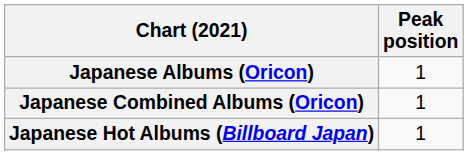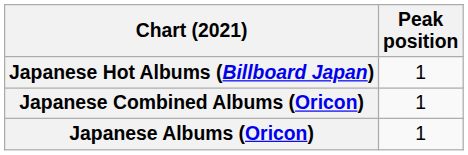rows swapped: Japanese Albums (Oricon) <-> Japanese Hot Albums (Billboard Japan)
